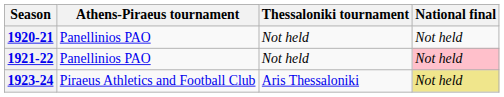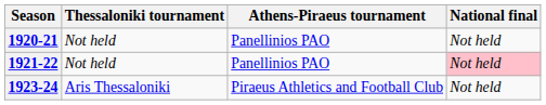columns swapped: Athens-Piraeus tournament <-> Thessaloniki tournament
1923-24 | National final: khaki background -> no background
